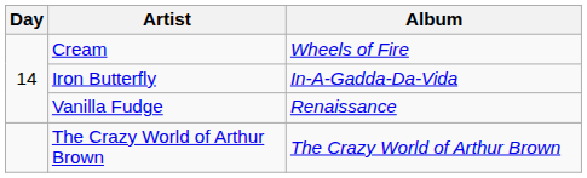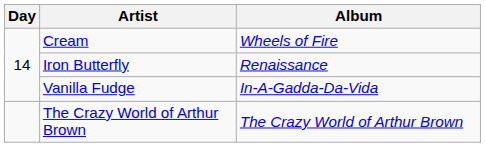Iron Butterfly | Album: In-A-Gadda-Da-Vida -> Renaissance
Vanilla Fudge | Album: Renaissance -> In-A-Gadda-Da-Vida
